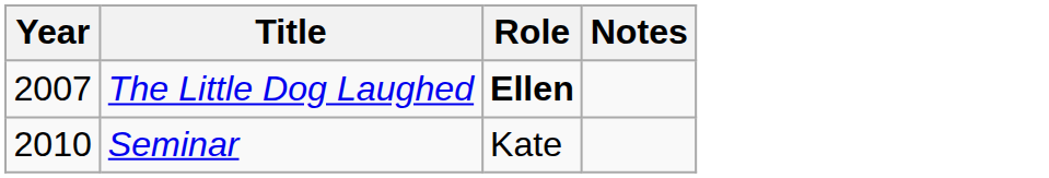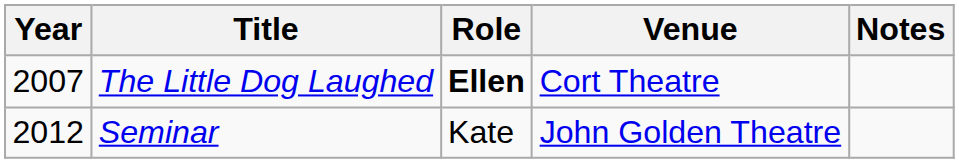+ column: Venue | Cort Theatre | John Golden Theatre
Seminar | Year: 2010 -> 2012
